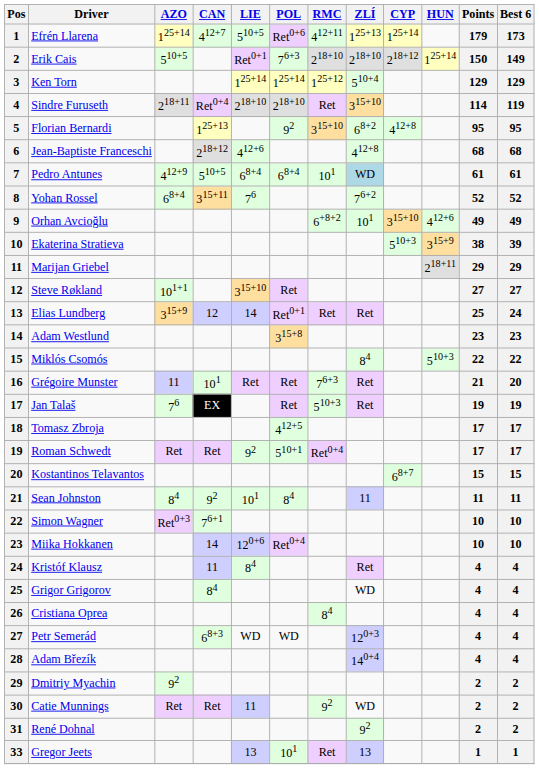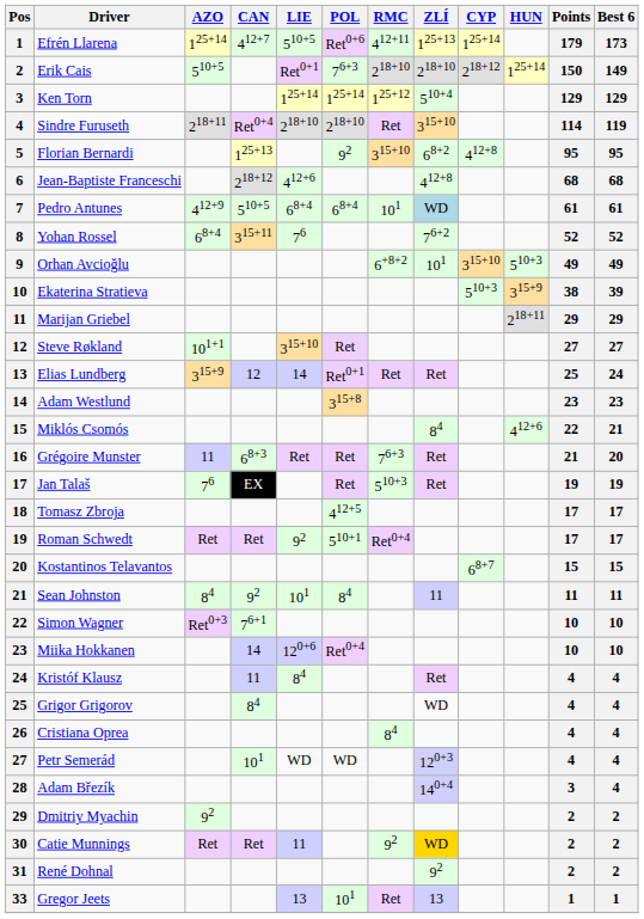Orhan Avcioğlu | HUN: 412+6 -> 510+3
Miklós Csomós | HUN: 510+3 -> 412+6
Miklós Csomós | Best 6: 22 -> 21
Grégoire Munster | CAN: 101 -> 68+3
Petr Semerád | CAN: 68+3 -> 101
Adam Březík | Points: 4 -> 3
Catie Munnings | ZLÍ: no background -> gold background
